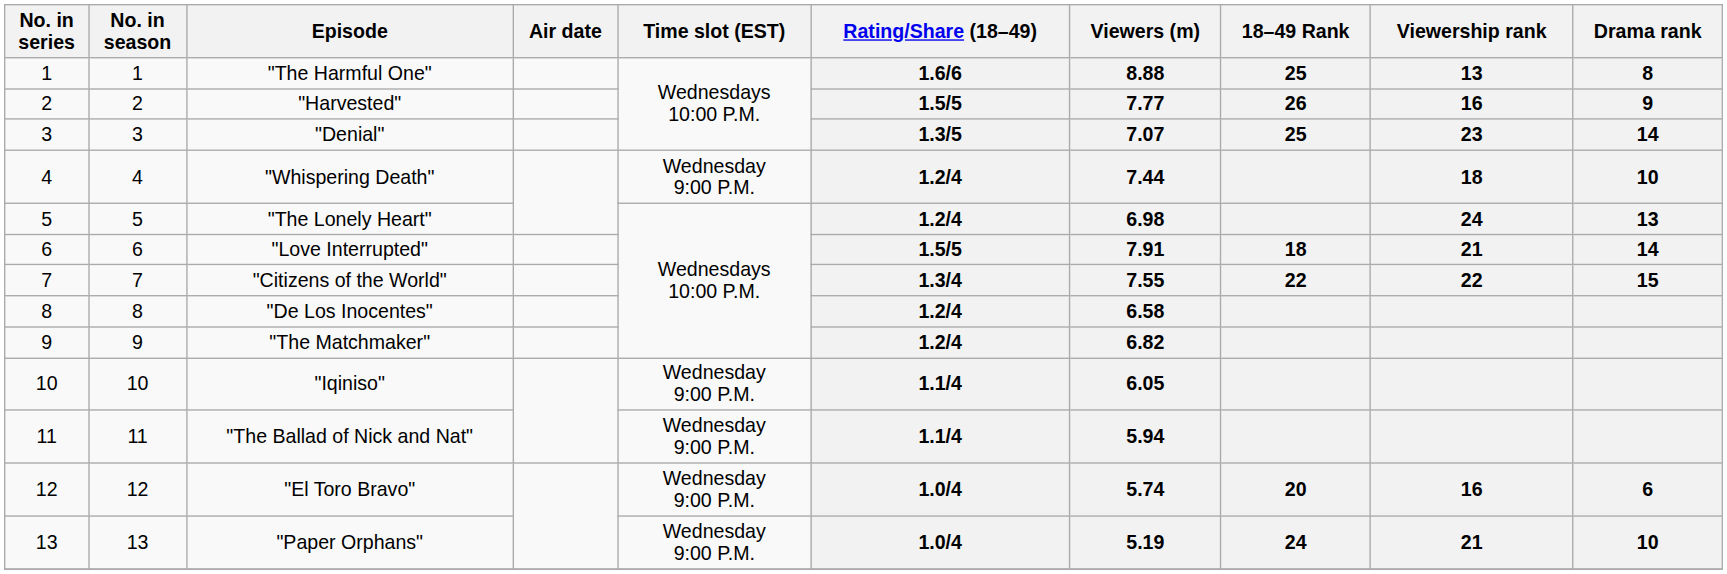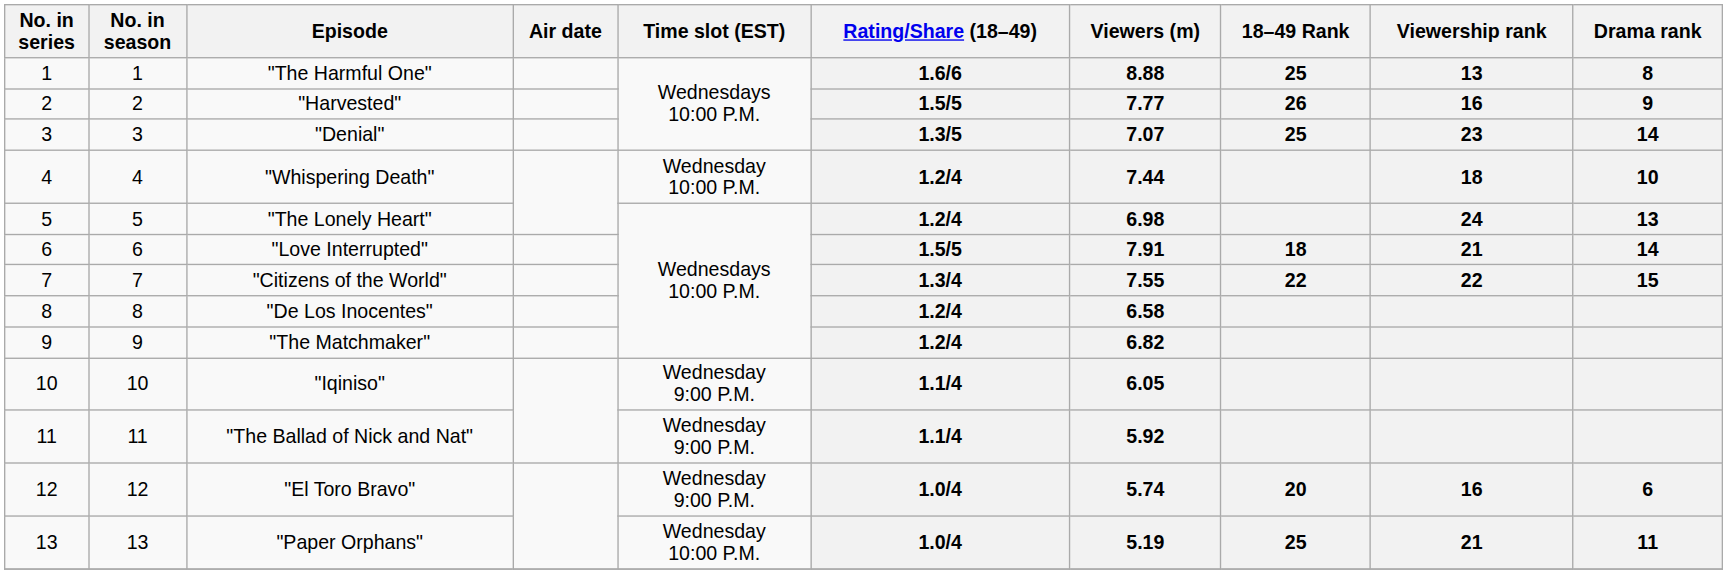"Whispering Death" | Time slot (EST): Wednesday 9:00 P.M. -> Wednesday 10:00 P.M.
"The Ballad of Nick and Nat" | Viewers (m): 5.94 -> 5.92
"Paper Orphans" | Time slot (EST): Wednesday 9:00 P.M. -> Wednesday 10:00 P.M.
"Paper Orphans" | 18–49 Rank: 24 -> 25
"Paper Orphans" | Drama rank: 10 -> 11
